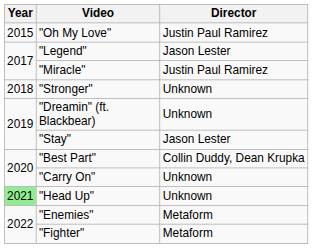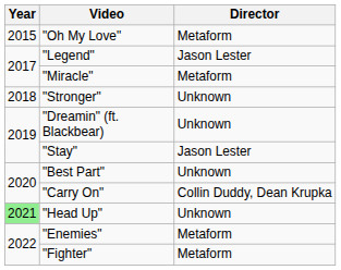"Oh My Love" | Director: Justin Paul Ramirez -> Metaform
"Miracle" | Director: Justin Paul Ramirez -> Metaform
"Best Part" | Director: Collin Duddy, Dean Krupka -> Unknown
"Carry On" | Director: Unknown -> Collin Duddy, Dean Krupka
